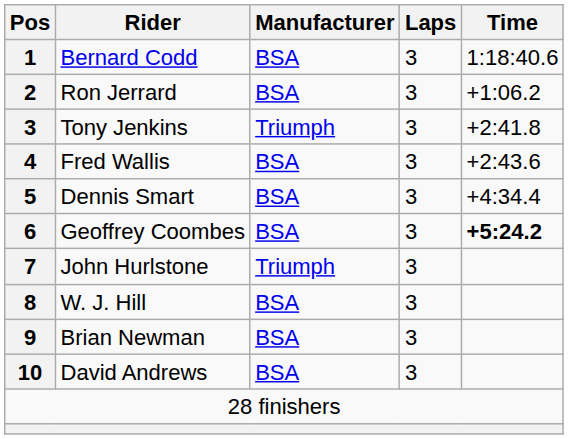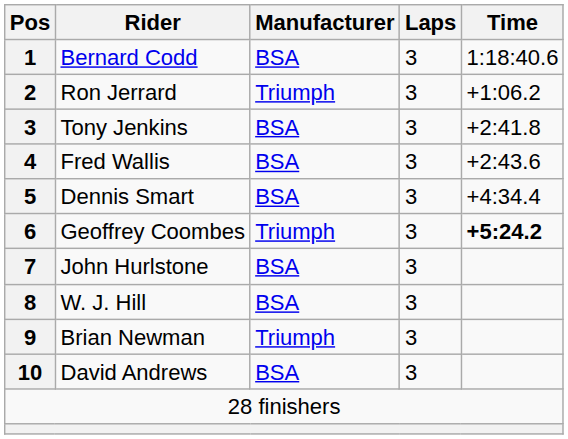Ron Jerrard | Manufacturer: BSA -> Triumph
Tony Jenkins | Manufacturer: Triumph -> BSA
Geoffrey Coombes | Manufacturer: BSA -> Triumph
John Hurlstone | Manufacturer: Triumph -> BSA
Brian Newman | Manufacturer: BSA -> Triumph
